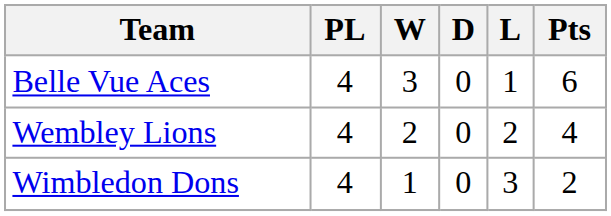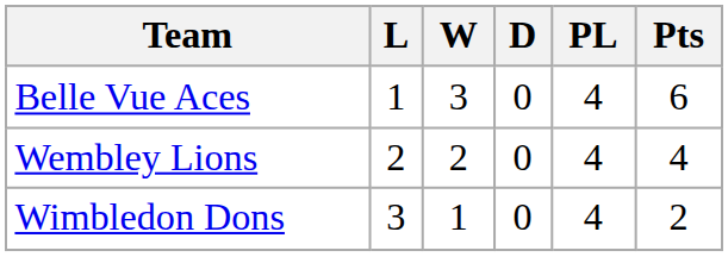columns swapped: PL <-> L
